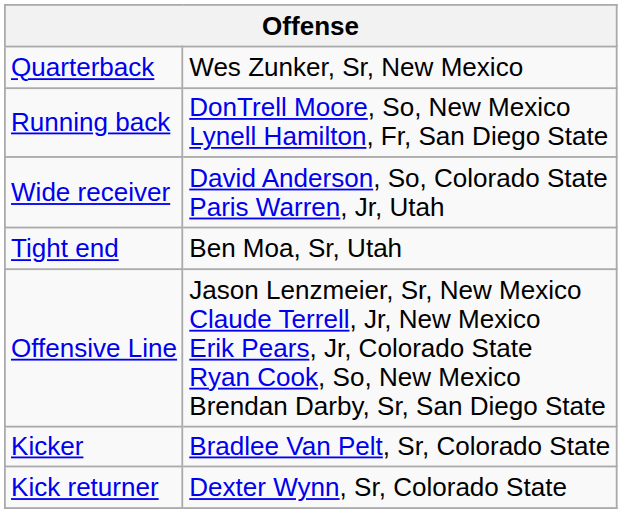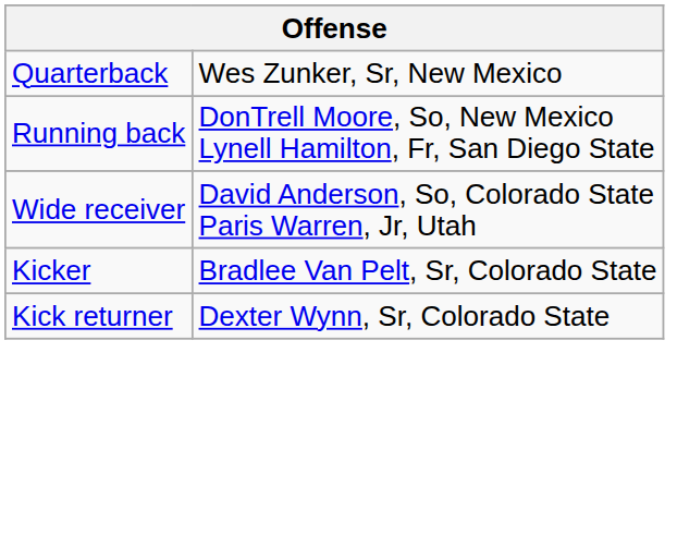- row: Tight end | Ben Moa, Sr, Utah
- row: Offensive Line | Jason Lenzmeier, Sr, New Mexico Claude Terrell, Jr, New Mexico Erik Pears, Jr, Colorado State Ryan Cook, So, New Mexico Brendan Darby, Sr, San Diego State
